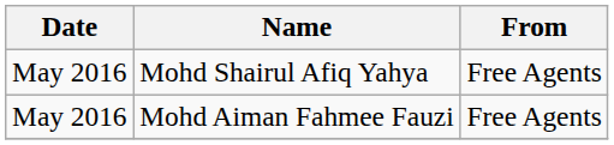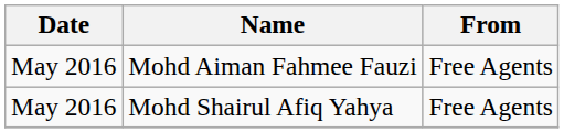rows swapped: Mohd Shairul Afiq Yahya <-> Mohd Aiman Fahmee Fauzi
